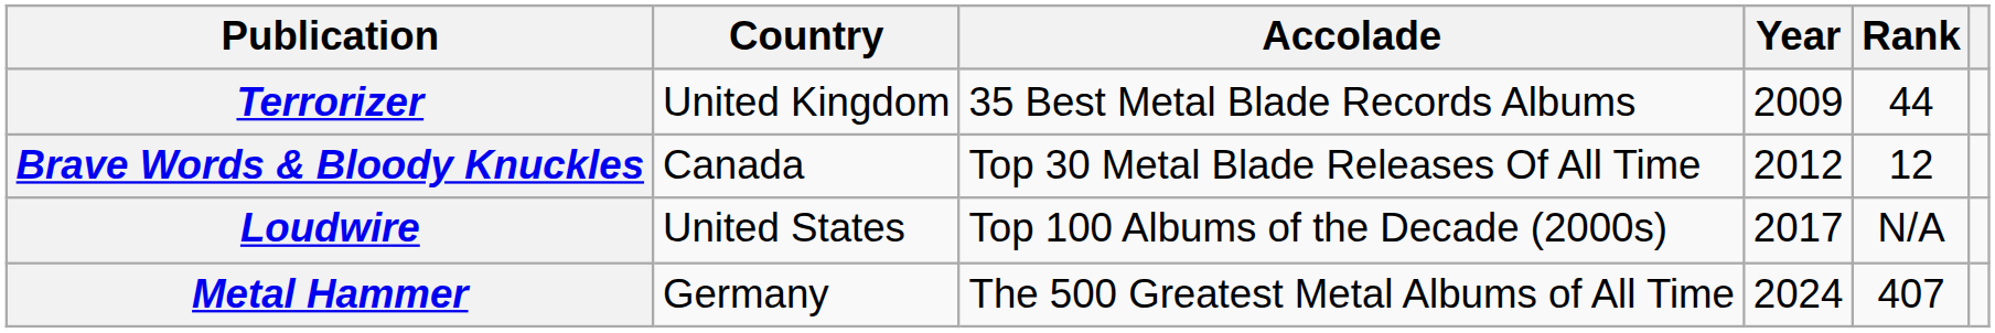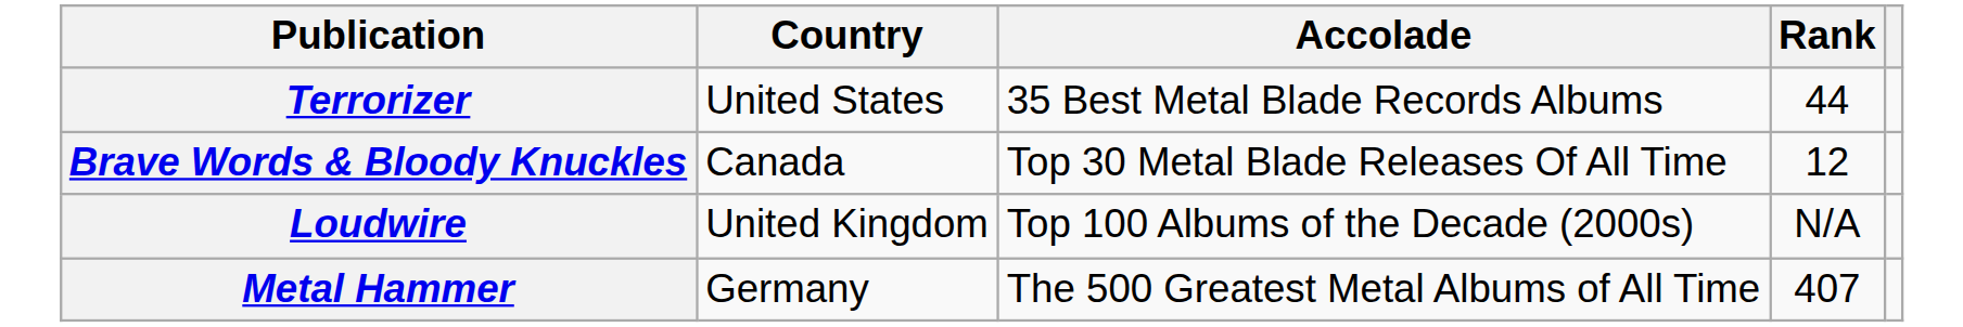- column: Year | 2009 | 2012 | 2017 | 2024
Terrorizer | Country: United Kingdom -> United States
Loudwire | Country: United States -> United Kingdom
